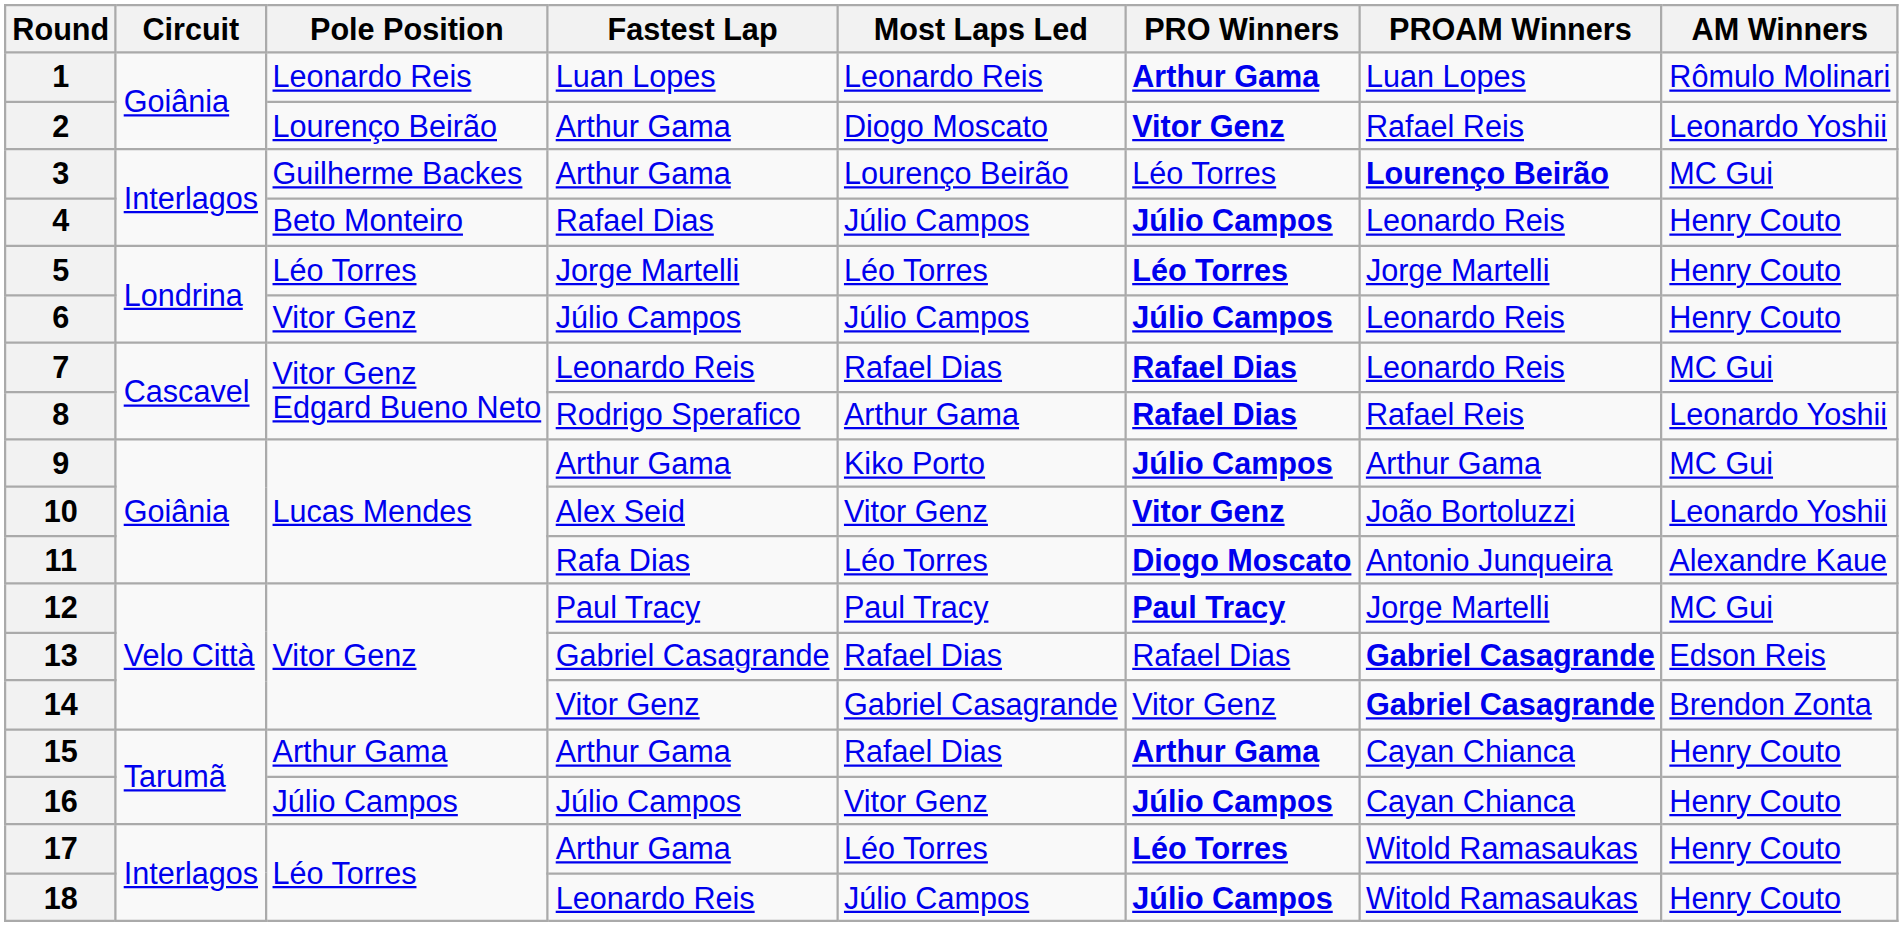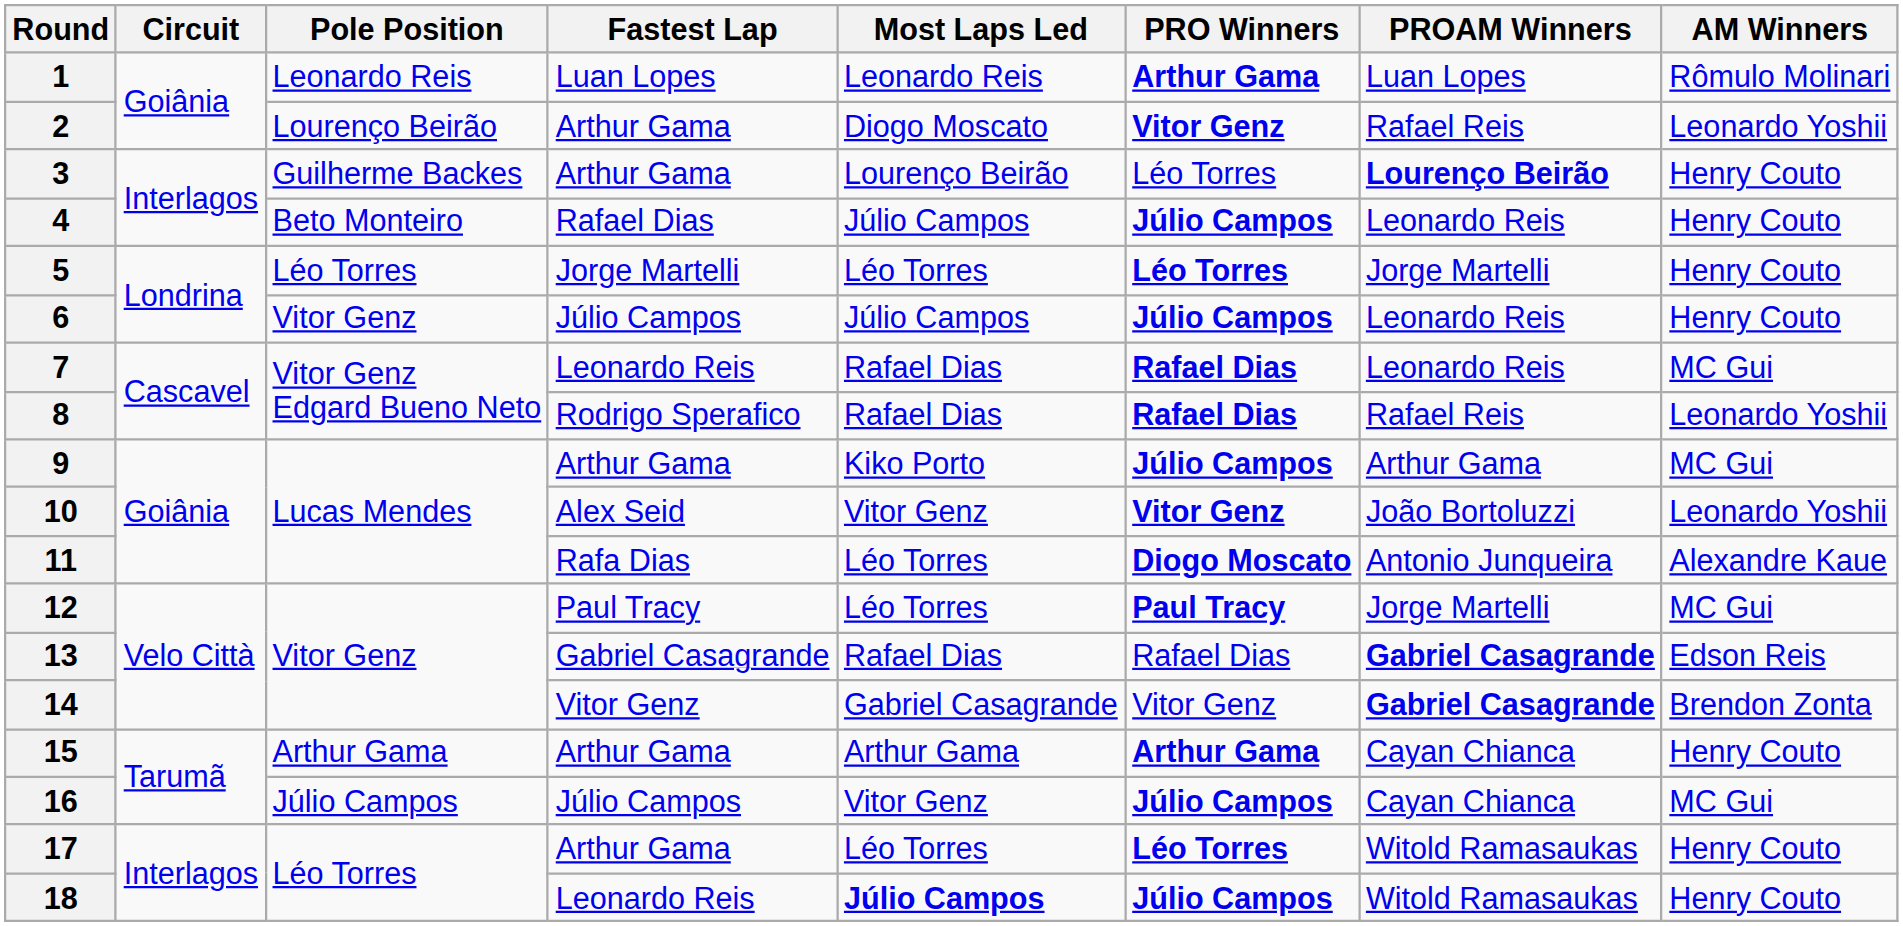3 | AM Winners: MC Gui -> Henry Couto
8 | Most Laps Led: Arthur Gama -> Rafael Dias
12 | Most Laps Led: Paul Tracy -> Léo Torres
15 | Most Laps Led: Rafael Dias -> Arthur Gama
16 | AM Winners: Henry Couto -> MC Gui
18 | Most Laps Led: normal -> bold
